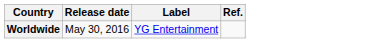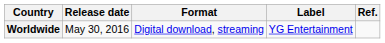+ column: Format | Digital download, streaming
